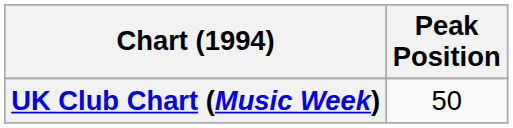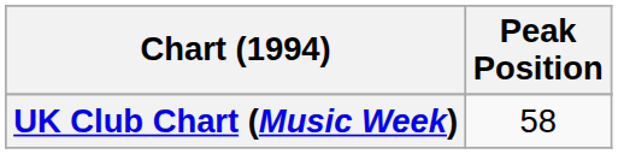UK Club Chart (Music Week) | Peak Position: 50 -> 58
